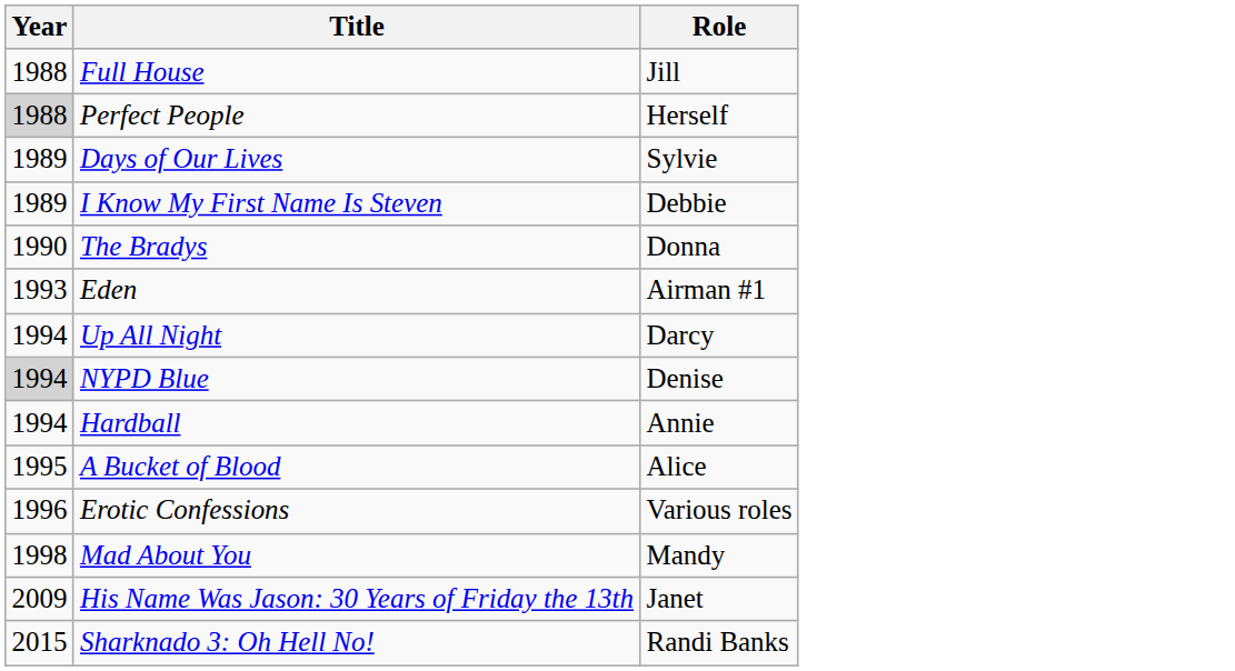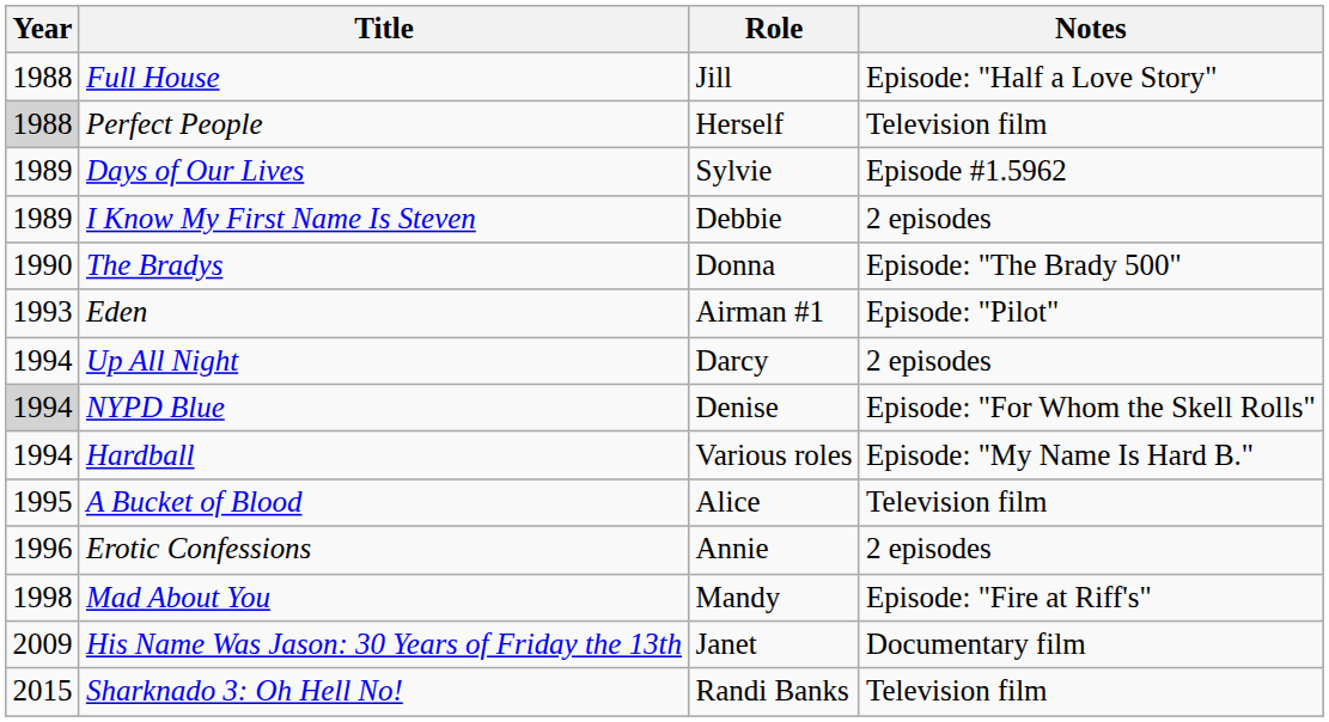+ column: Notes | Episode: "Half a Love Story" | Television film | Episode #1.5962 | 2 episodes | Episode: "The Brady 500" | Episode: "Pilot" | 2 episodes | Episode: "For Whom the Skell Rolls" | Episode: "My Name Is Hard B." | Television film | 2 episodes | Episode: "Fire at Riff's" | Documentary film | Television film
Hardball | Role: Annie -> Various roles
Erotic Confessions | Role: Various roles -> Annie
